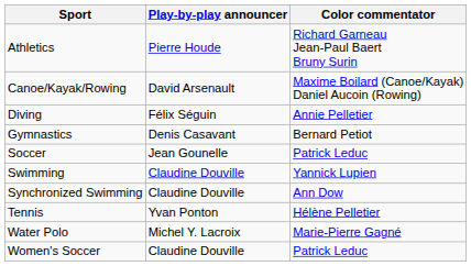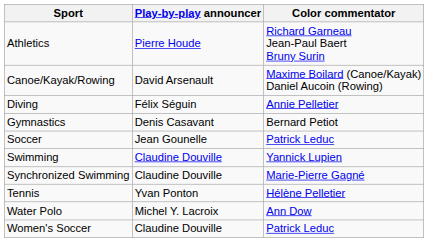Synchronized Swimming | Color commentator: Ann Dow -> Marie-Pierre Gagné
Water Polo | Color commentator: Marie-Pierre Gagné -> Ann Dow
